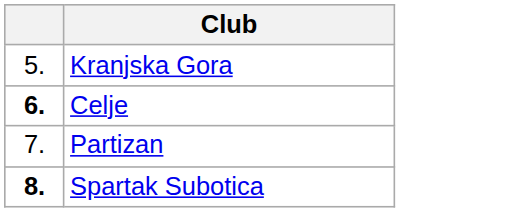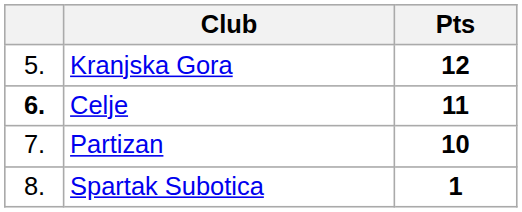+ column: Pts | 12 | 11 | 10 | 1
Spartak Subotica | column 1: bold -> normal
